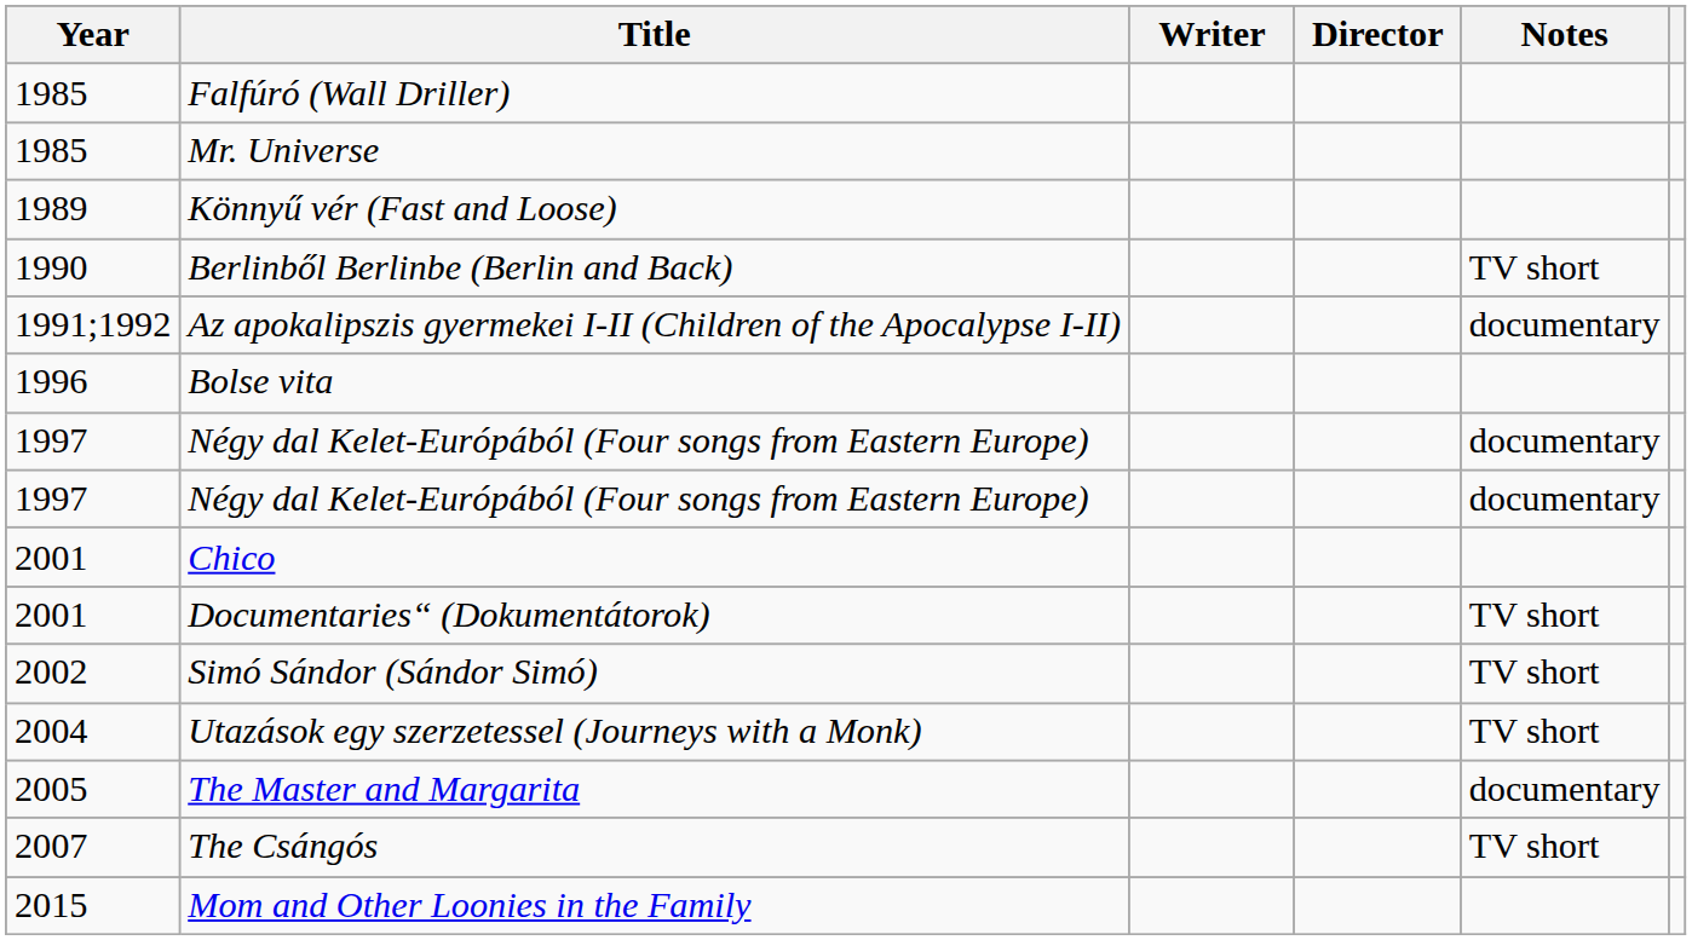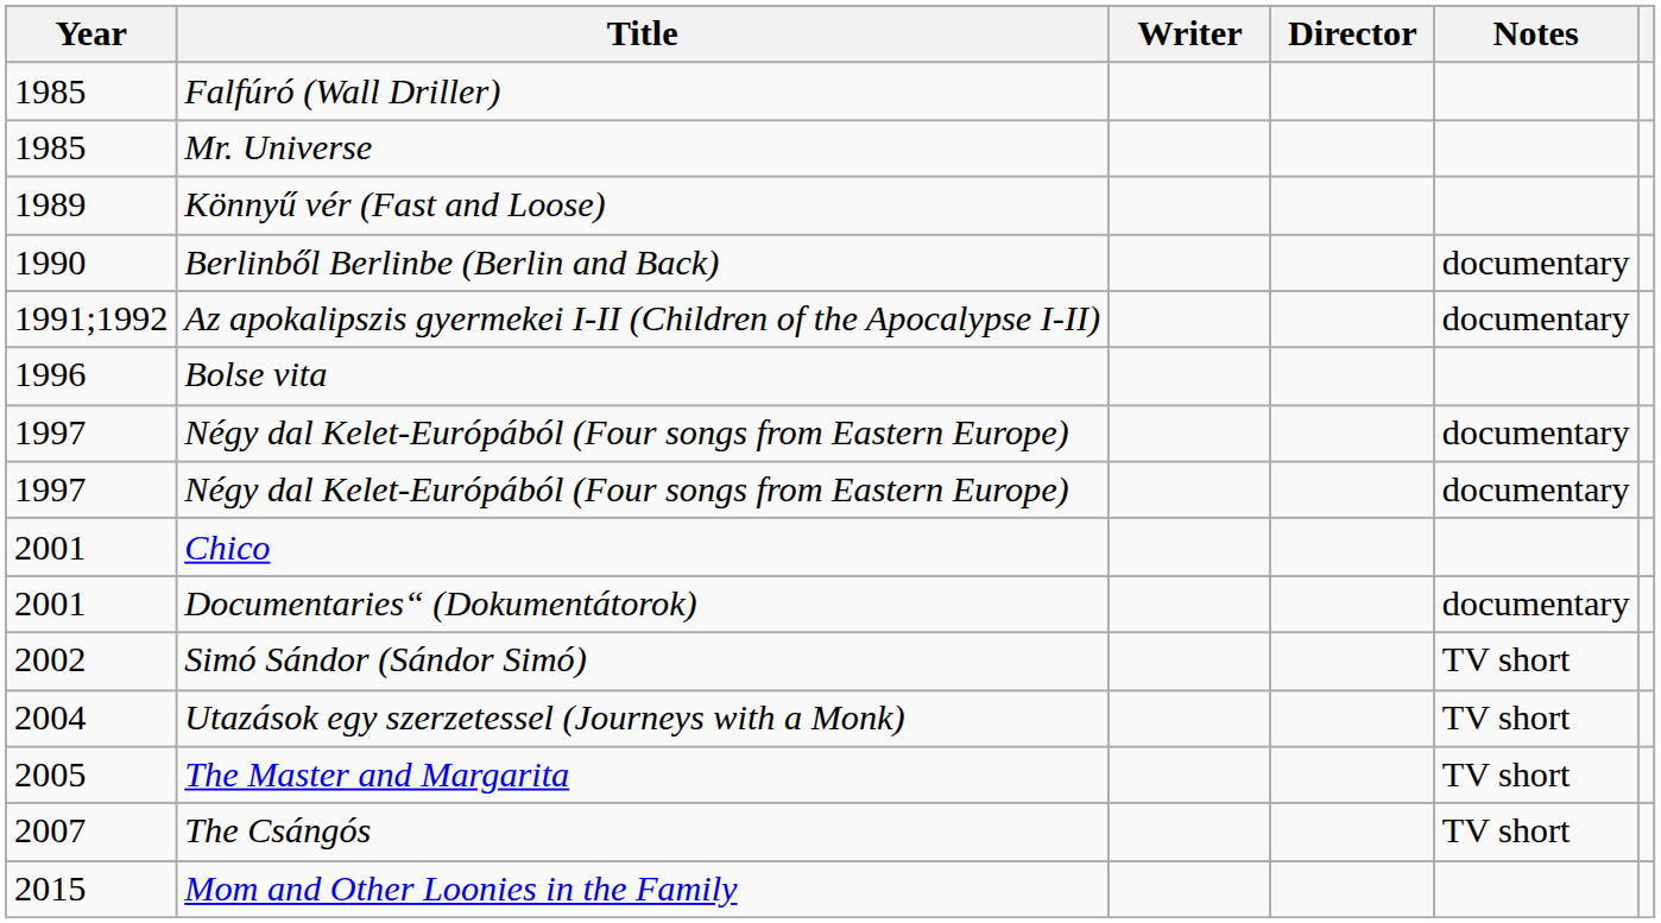Berlinből Berlinbe (Berlin and Back) | Notes: TV short -> documentary
Documentaries“ (Dokumentátorok) | Notes: TV short -> documentary
The Master and Margarita | Notes: documentary -> TV short
